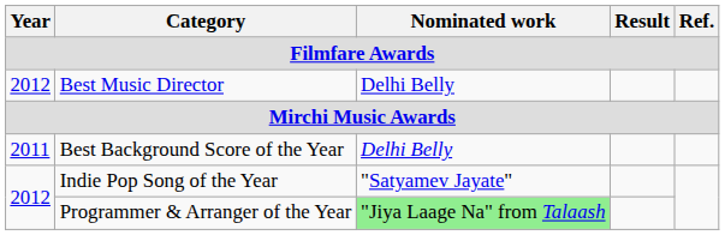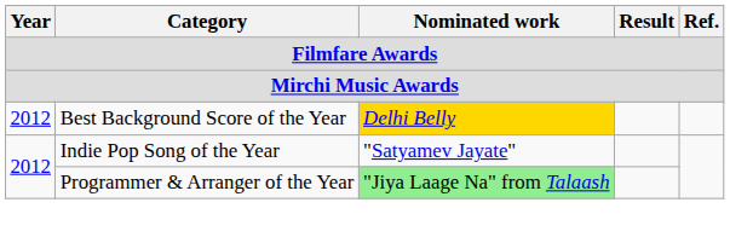- row: 2012 | Best Music Director | Delhi Belly
Best Background Score of the Year | Year: 2011 -> 2012
Best Background Score of the Year | Nominated work: no background -> gold background
